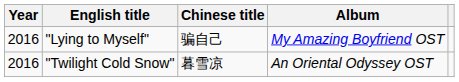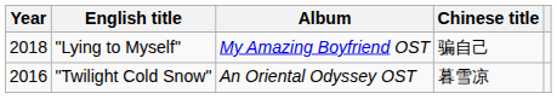columns swapped: Chinese title <-> Album
"Lying to Myself" | Year: 2016 -> 2018
